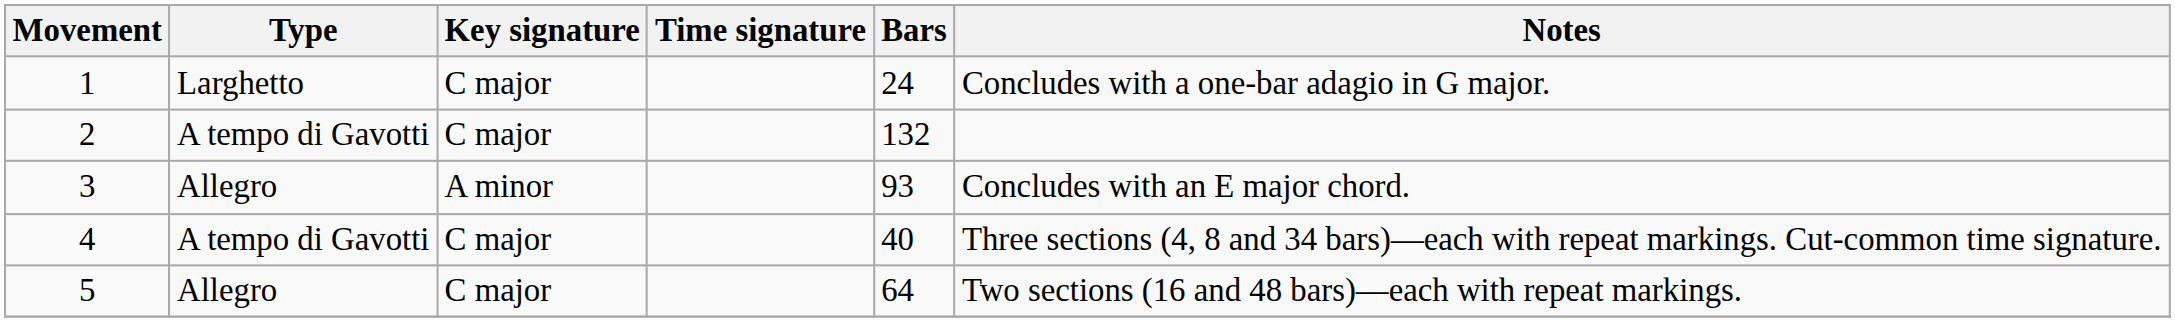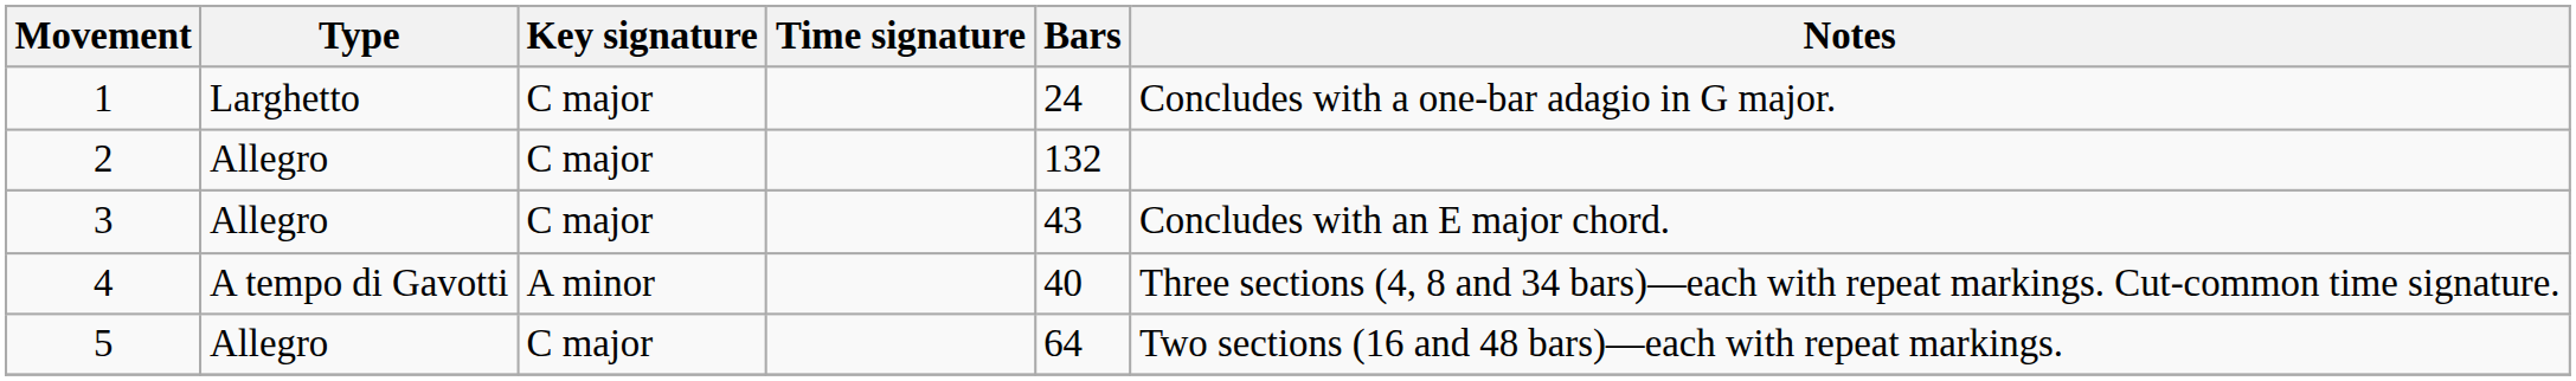2 | Type: A tempo di Gavotti -> Allegro
3 | Key signature: A minor -> C major
3 | Bars: 93 -> 43
4 | Key signature: C major -> A minor
